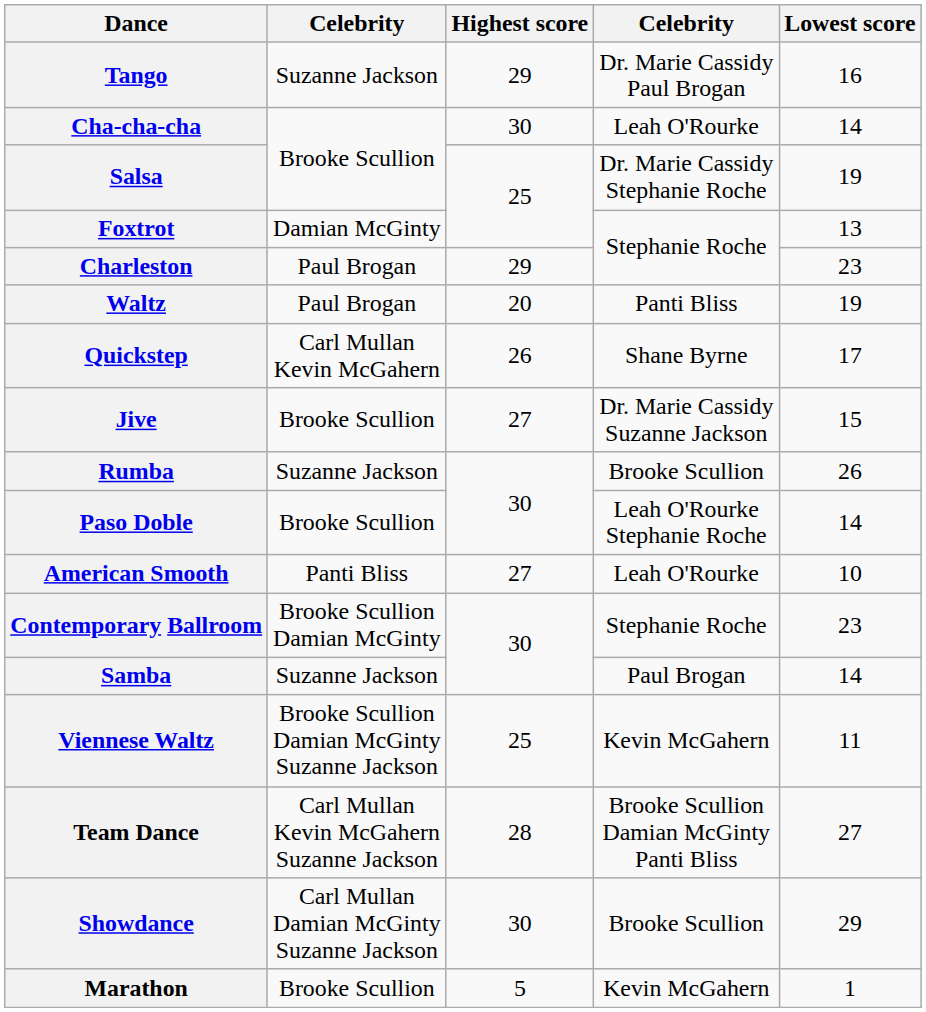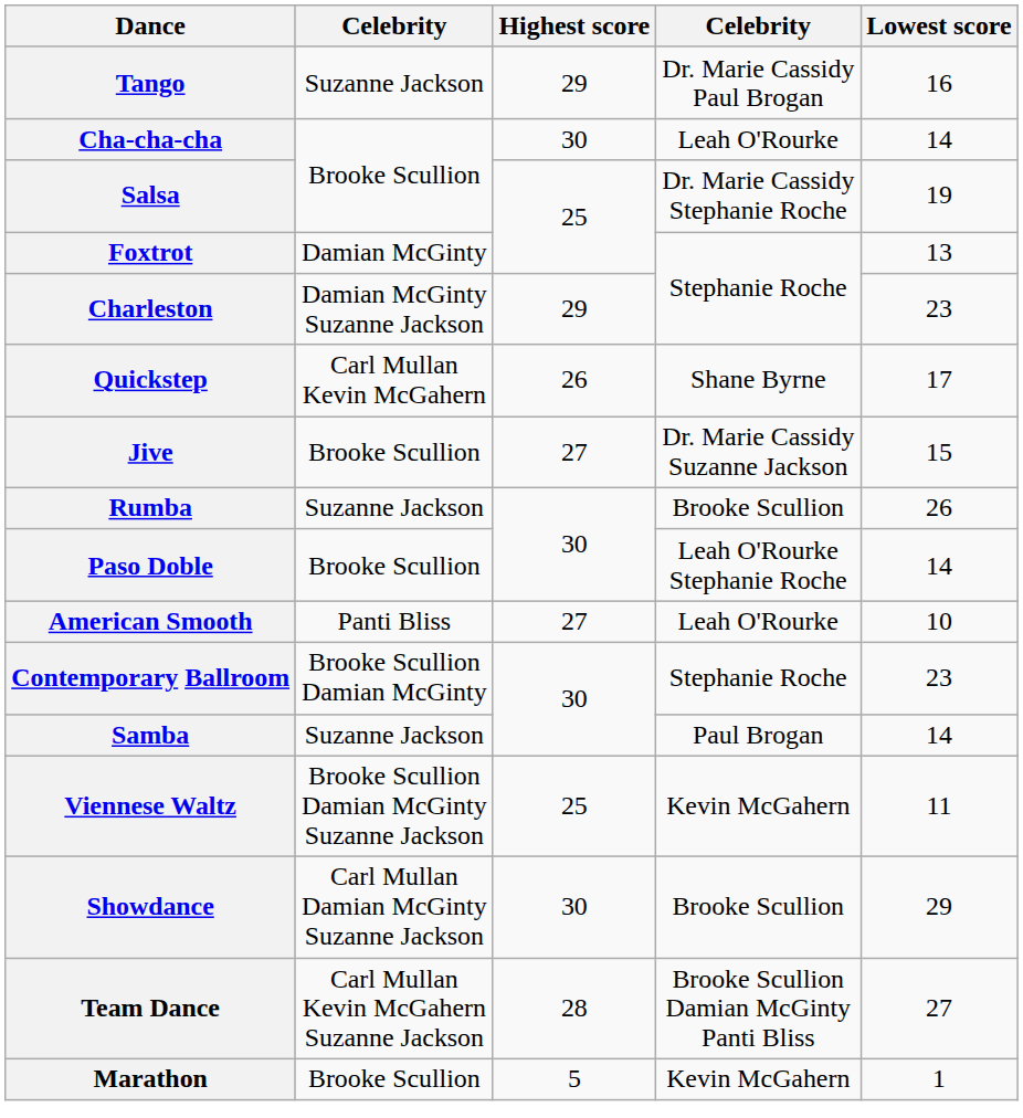Charleston | column 2: Paul Brogan -> Damian McGinty Suzanne Jackson
- row: Waltz | Paul Brogan | 20 | Panti Bliss | 19
rows swapped: Showdance <-> Team Dance
